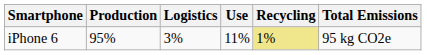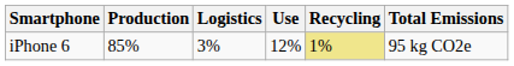iPhone 6 | Production: 95% -> 85%
iPhone 6 | Use: 11% -> 12%
